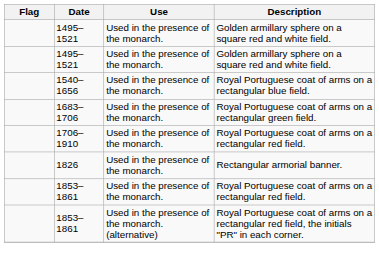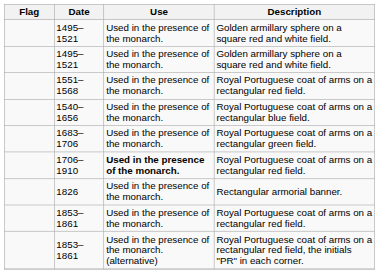+ row: 1551–1568 | Used in the presence of the monarch. | Royal Portuguese coat of arms on a rectangular red field.
1706–1910 | Use: normal -> bold
